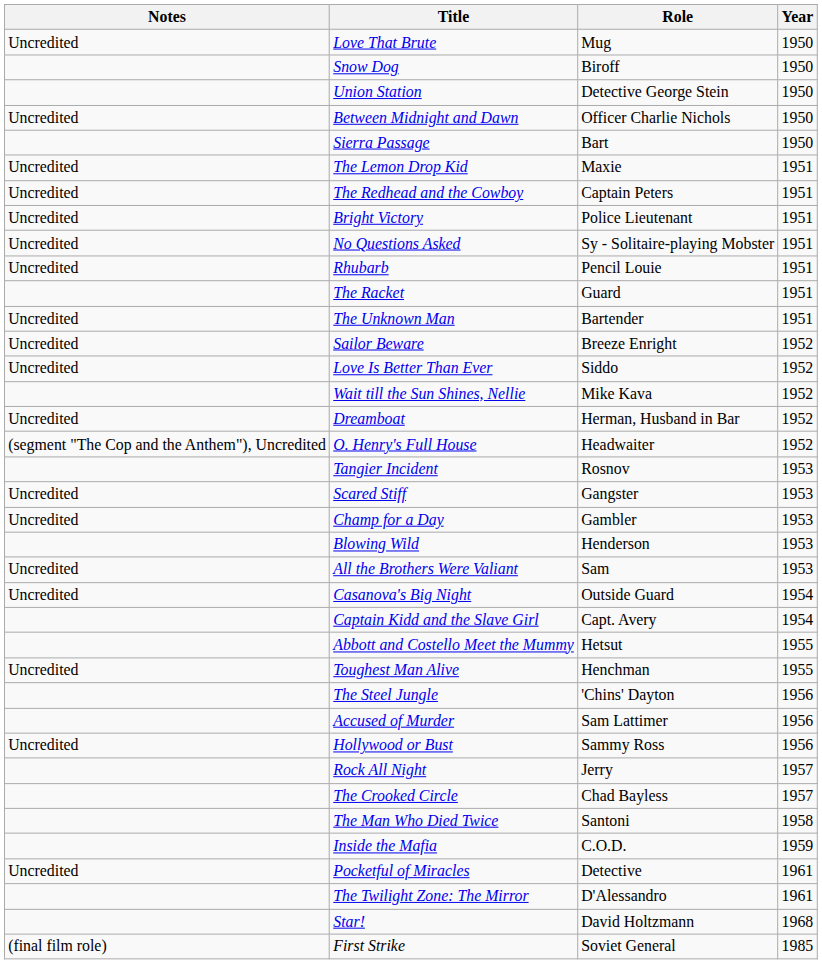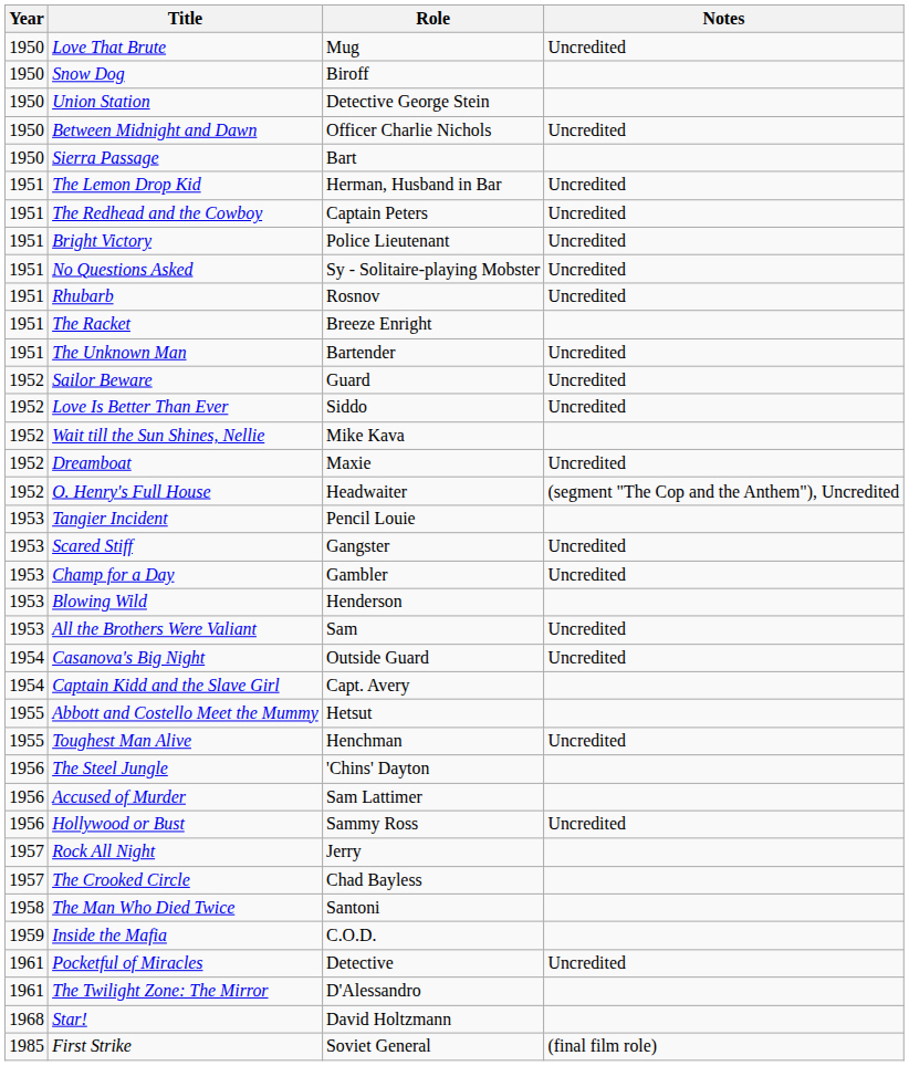columns swapped: Year <-> Notes
The Lemon Drop Kid | Role: Maxie -> Herman, Husband in Bar
Rhubarb | Role: Pencil Louie -> Rosnov
The Racket | Role: Guard -> Breeze Enright
Sailor Beware | Role: Breeze Enright -> Guard
Dreamboat | Role: Herman, Husband in Bar -> Maxie
Tangier Incident | Role: Rosnov -> Pencil Louie
